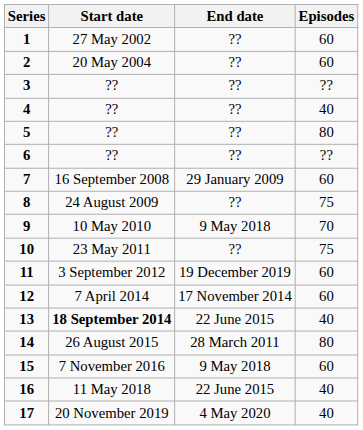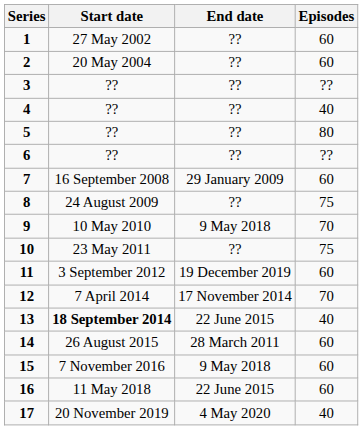12 | Episodes: 60 -> 70
14 | Episodes: 80 -> 60
16 | Episodes: 40 -> 60
